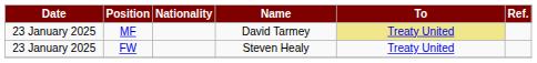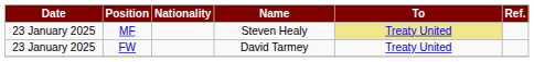MF | Name: David Tarmey -> Steven Healy
FW | Name: Steven Healy -> David Tarmey
